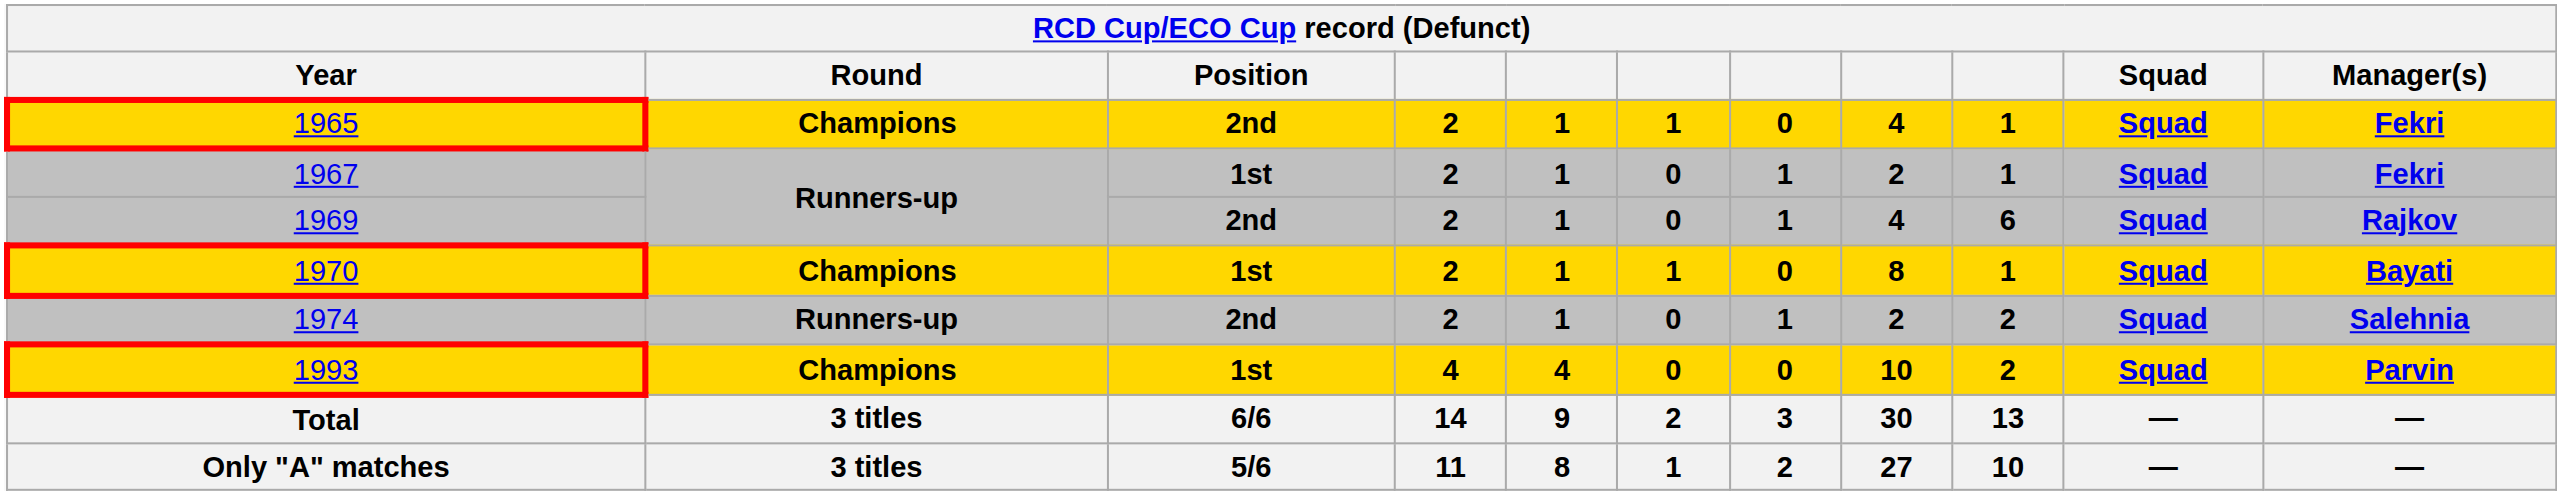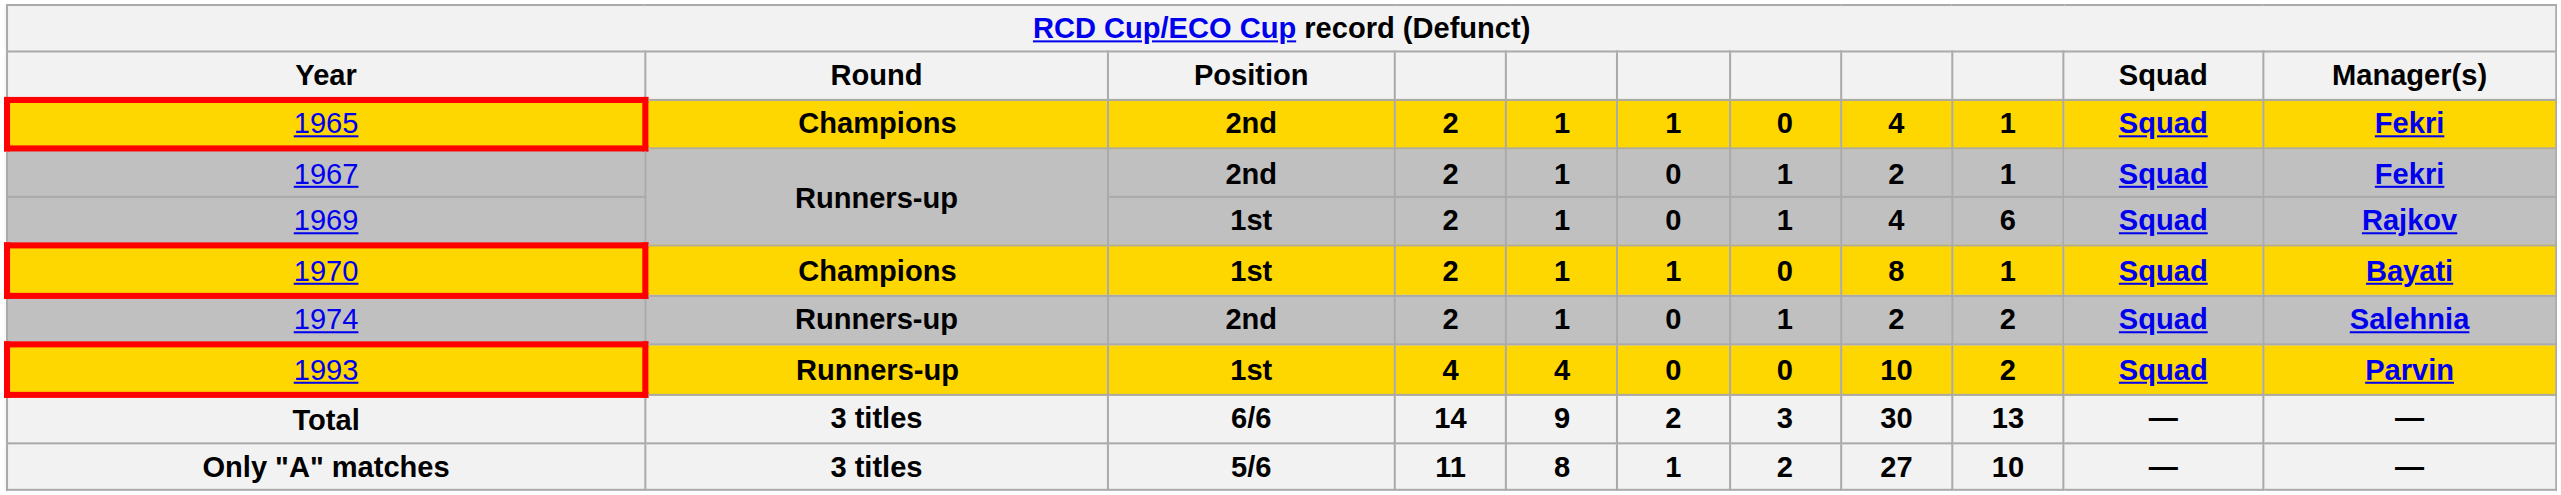1967 | Position: 1st -> 2nd
1969 | Position: 2nd -> 1st
1993 | Round: Champions -> Runners-up
